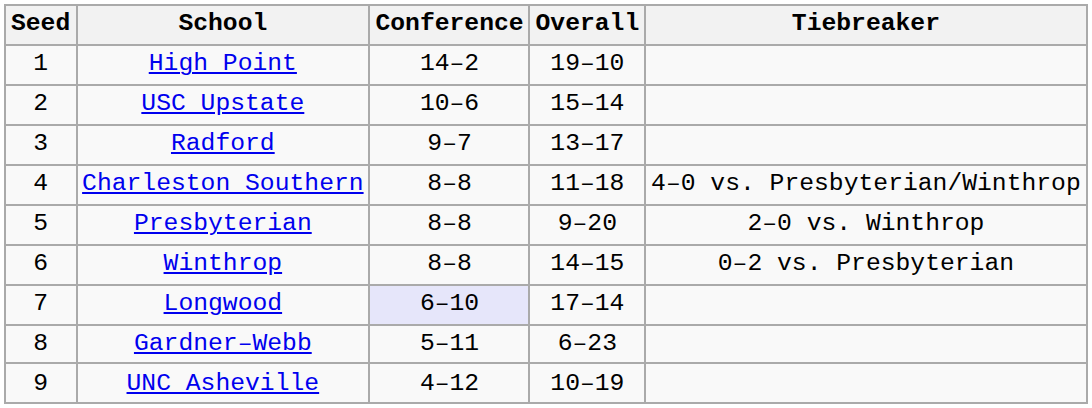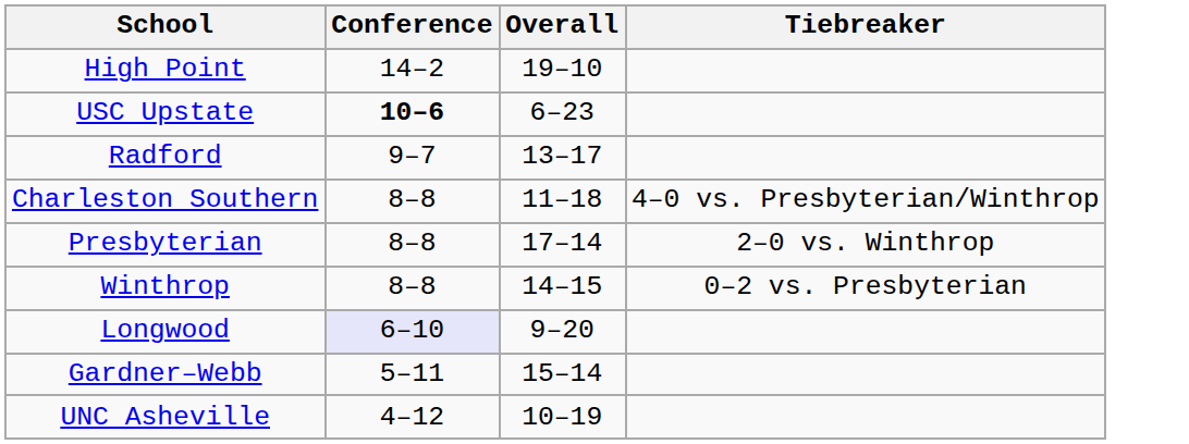- column: Seed | 1 | 2 | 3 | 4 | 5 | 6 | 7 | 8 | 9
USC Upstate | Conference: normal -> bold
USC Upstate | Overall: 15–14 -> 6–23
Presbyterian | Overall: 9–20 -> 17–14
Longwood | Overall: 17–14 -> 9–20
Gardner–Webb | Overall: 6–23 -> 15–14
